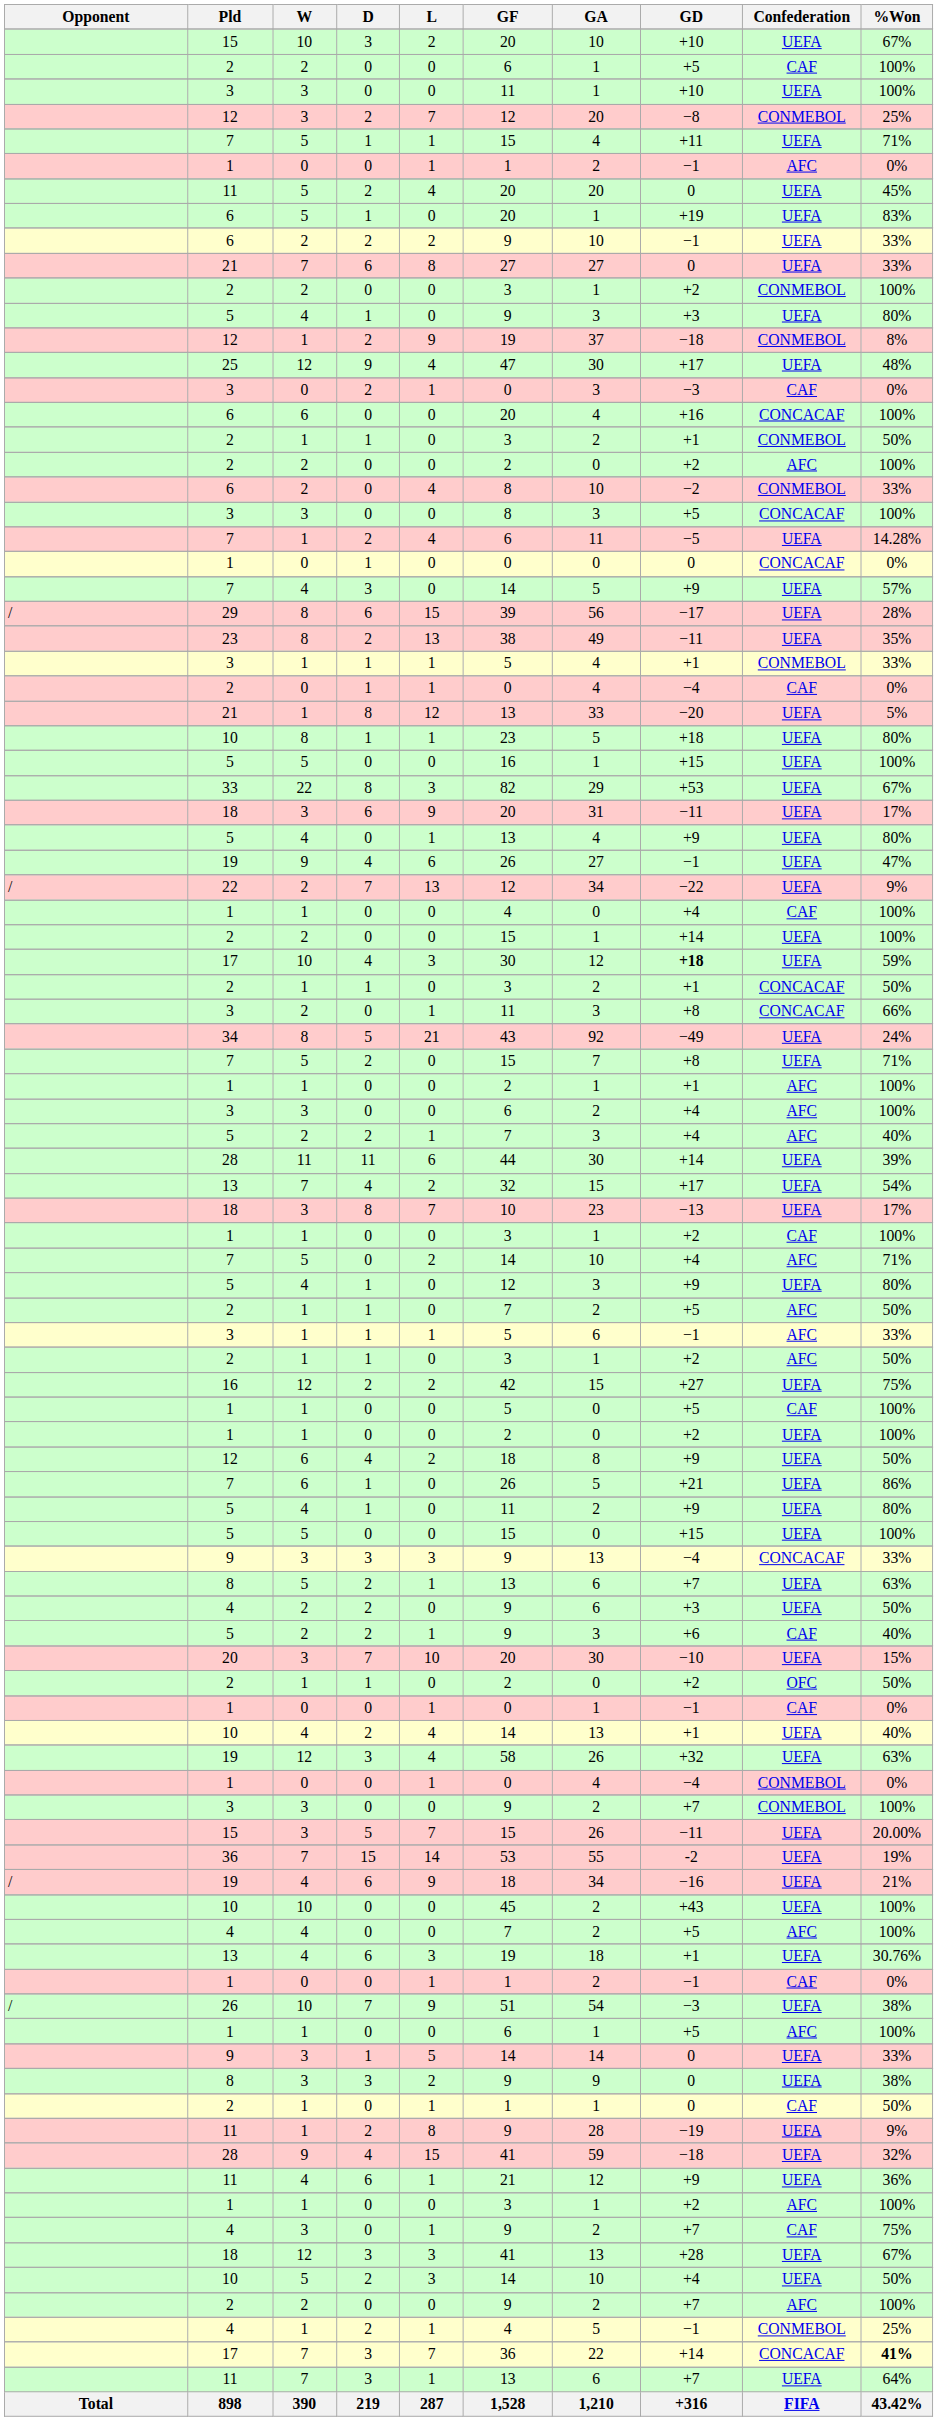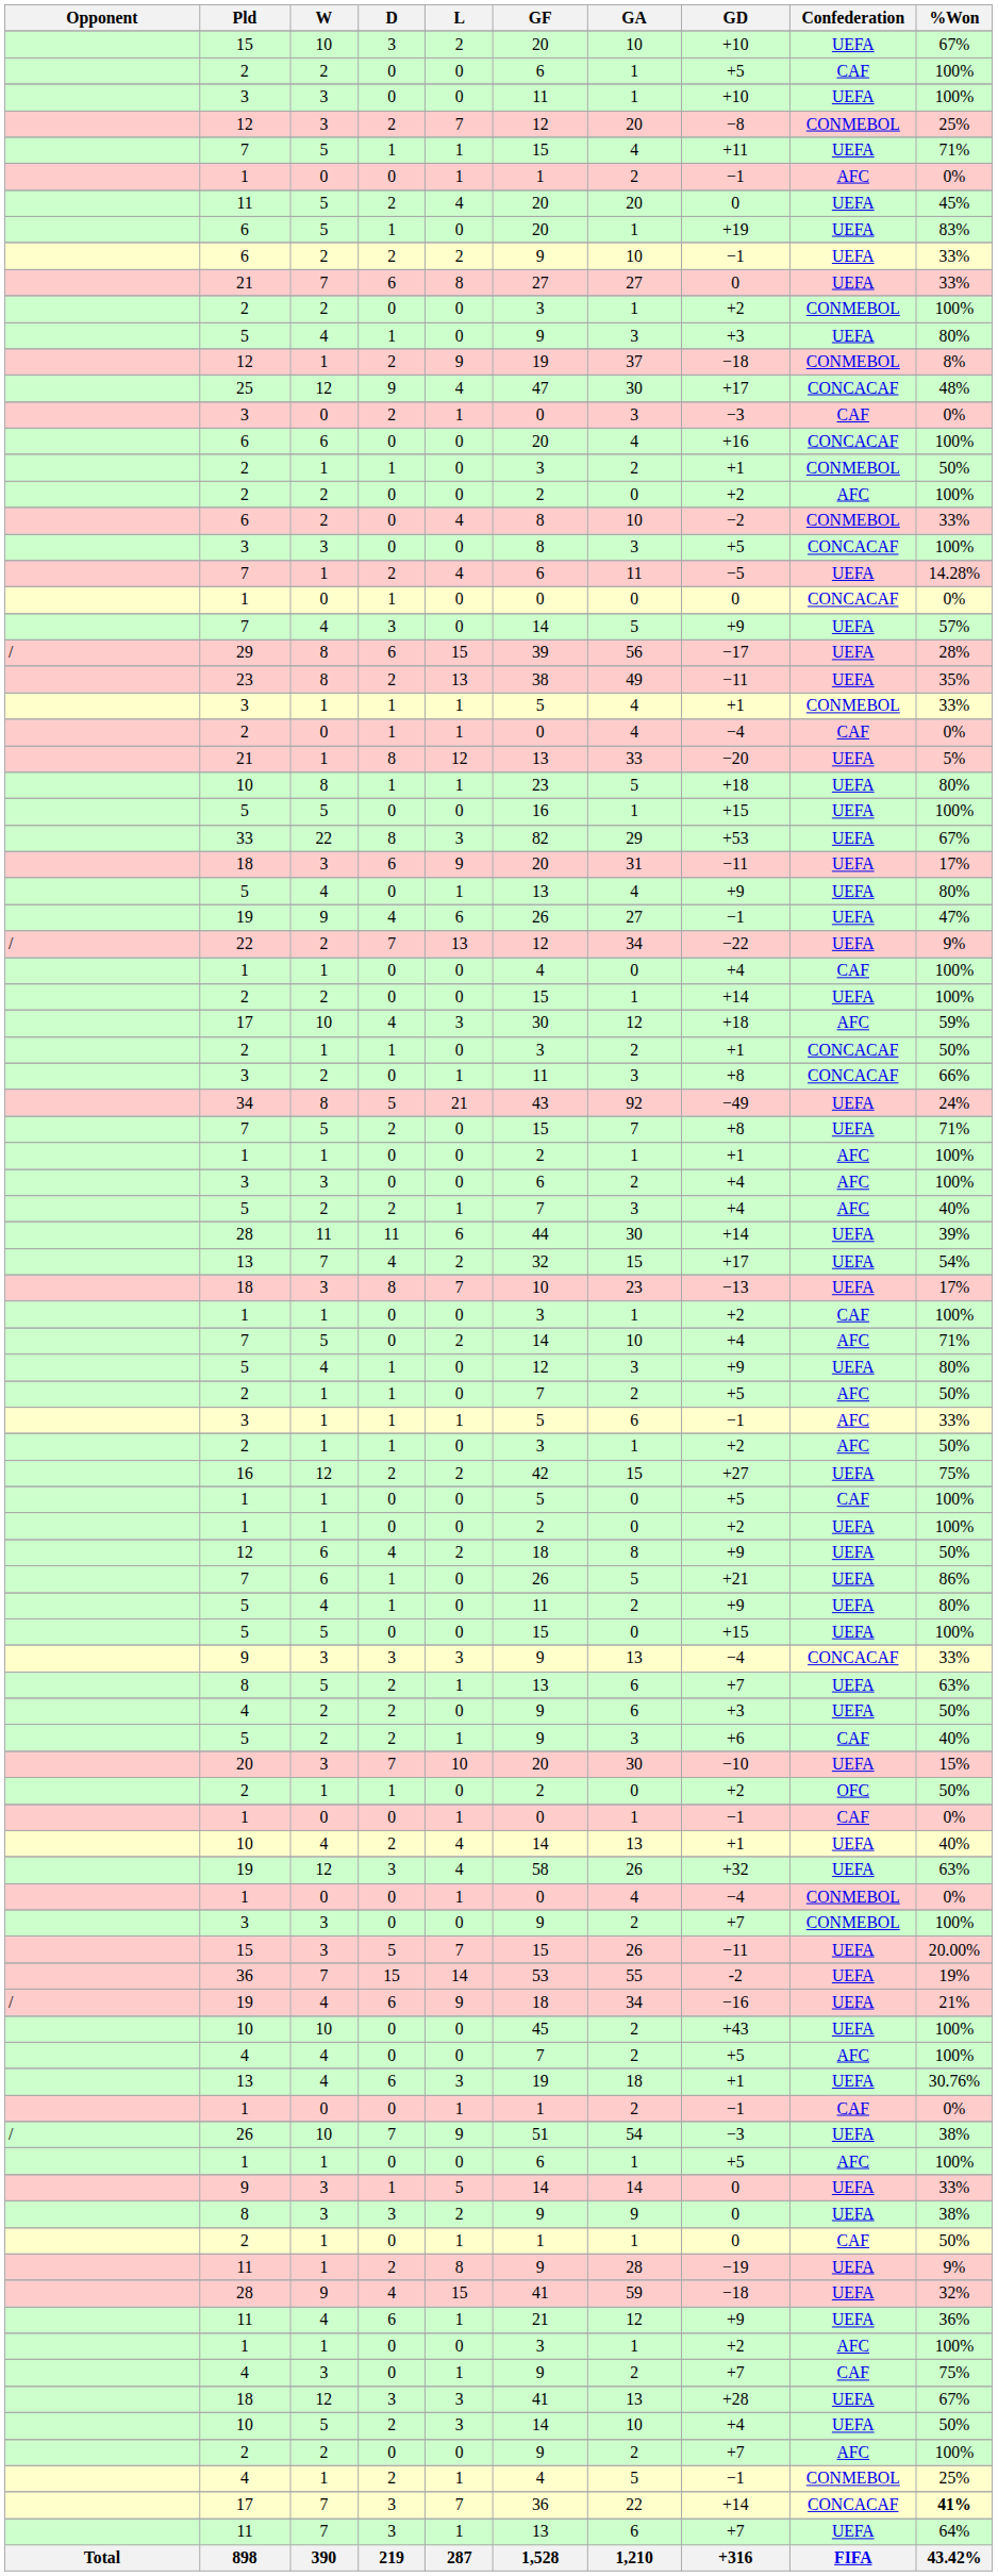25 | Confederation: UEFA -> CONCACAF
17 / 10 | GD: bold -> normal
17 / 10 | Confederation: UEFA -> AFC
